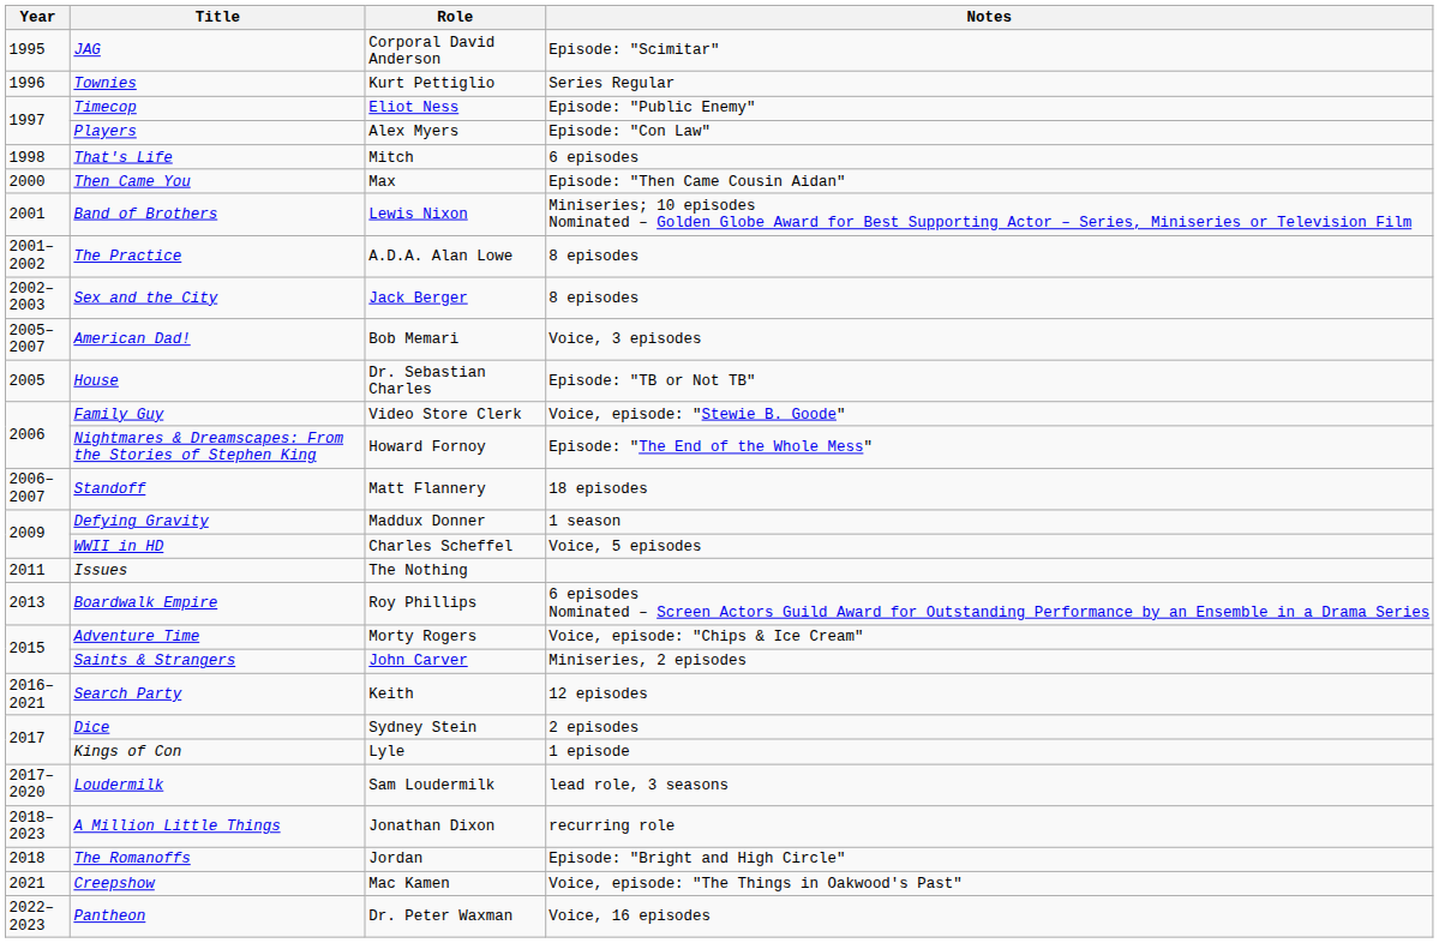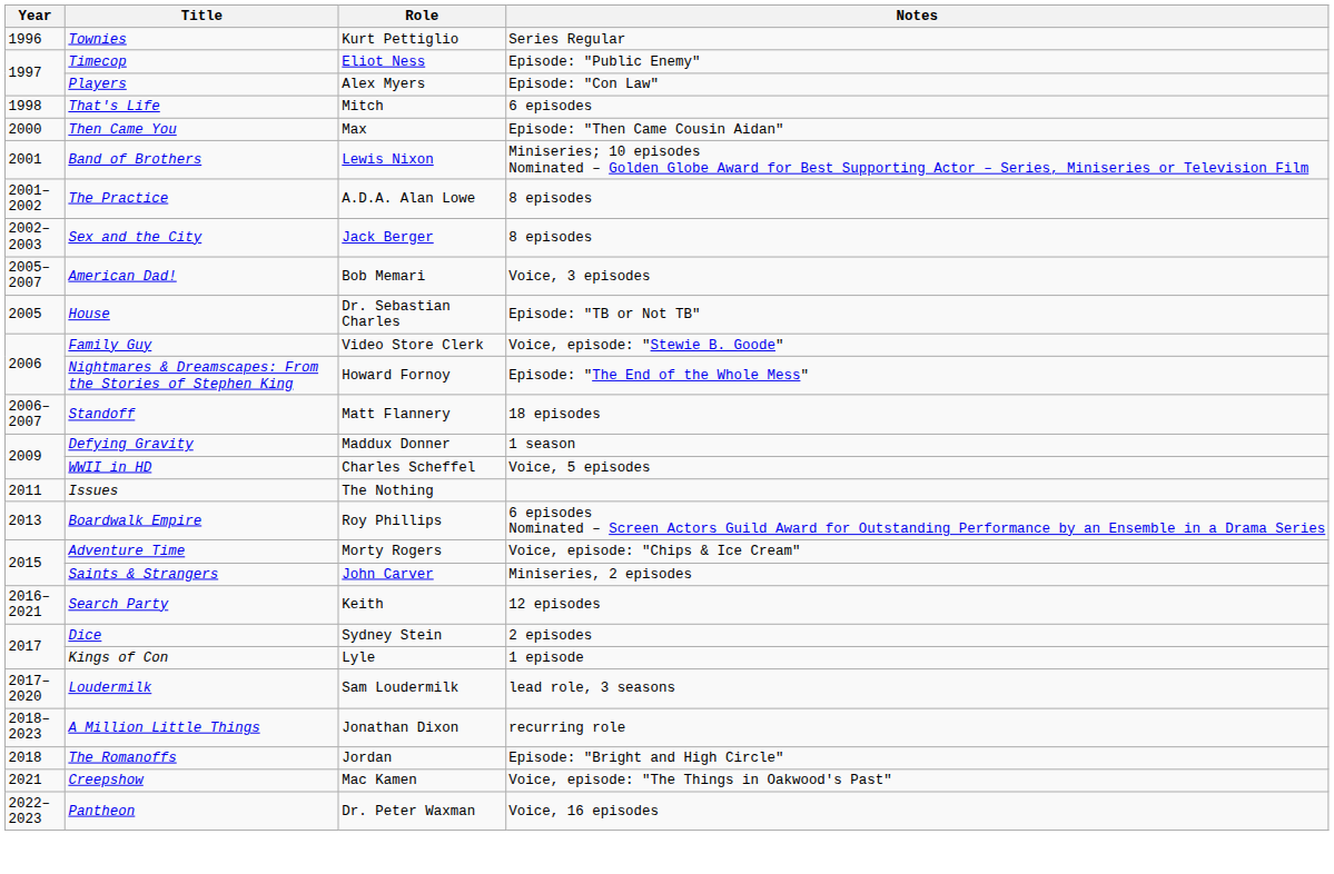- row: 1995 | JAG | Corporal David Anderson | Episode: "Scimitar"
